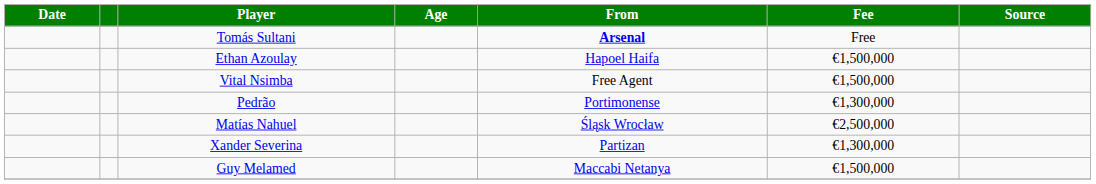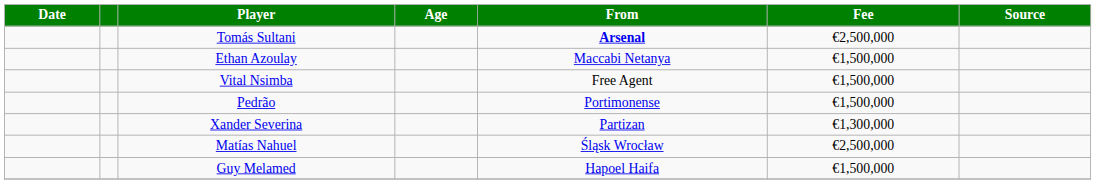Tomás Sultani | Fee: Free -> €2,500,000
Ethan Azoulay | From: Hapoel Haifa -> Maccabi Netanya
Pedrão | Fee: €1,300,000 -> €1,500,000
rows swapped: Xander Severina <-> Matías Nahuel
Guy Melamed | From: Maccabi Netanya -> Hapoel Haifa
